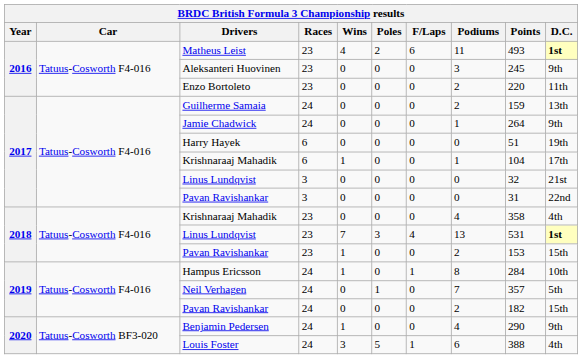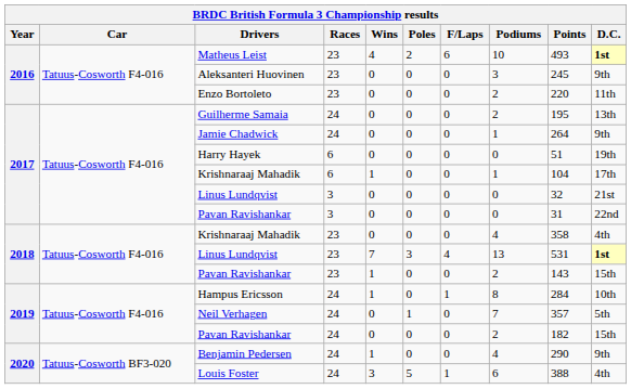Matheus Leist | Podiums: 11 -> 10
Guilherme Samaia | Points: 159 -> 195
2018 / Pavan Ravishankar | Points: 153 -> 143
